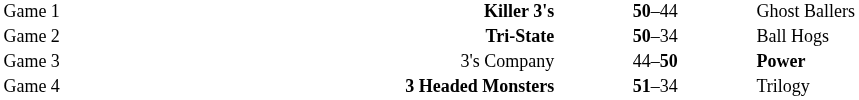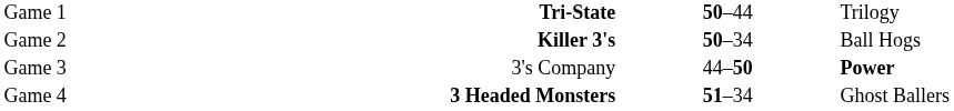Game 1 | column 2: Killer 3's -> Tri-State
Game 1 | column 4: Ghost Ballers -> Trilogy
Game 2 | column 2: Tri-State -> Killer 3's
Game 4 | column 4: Trilogy -> Ghost Ballers
